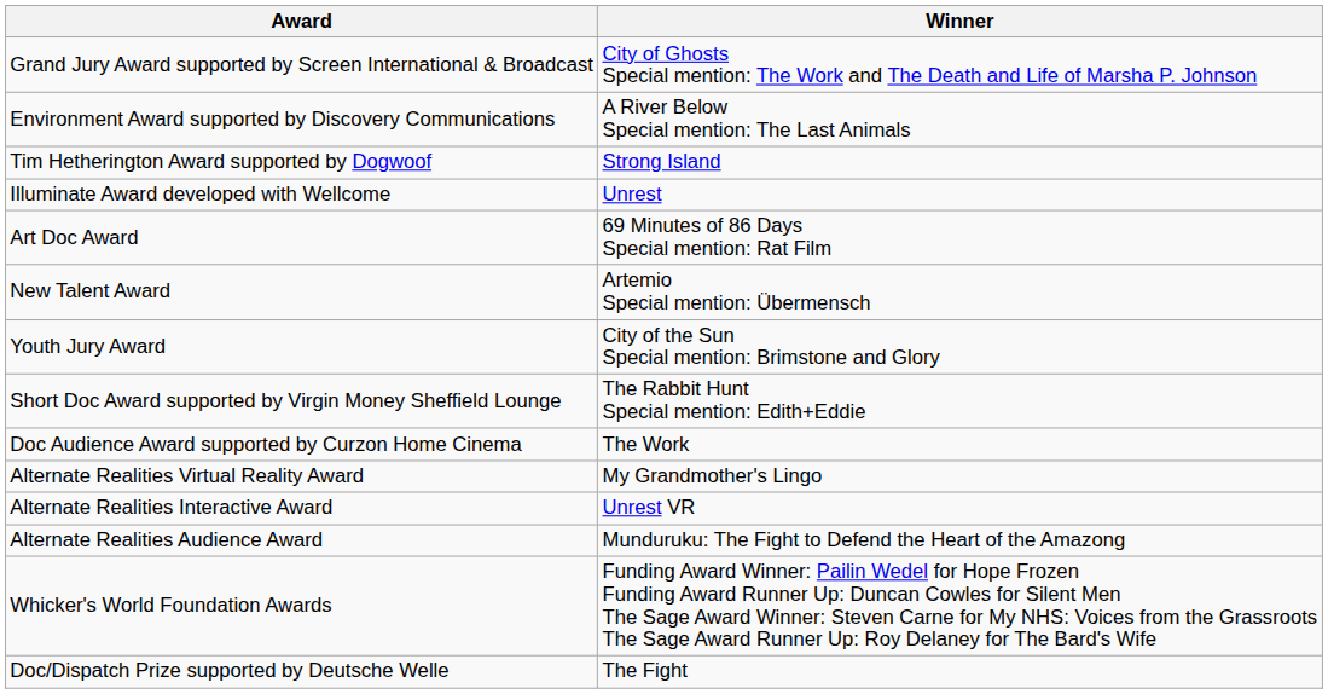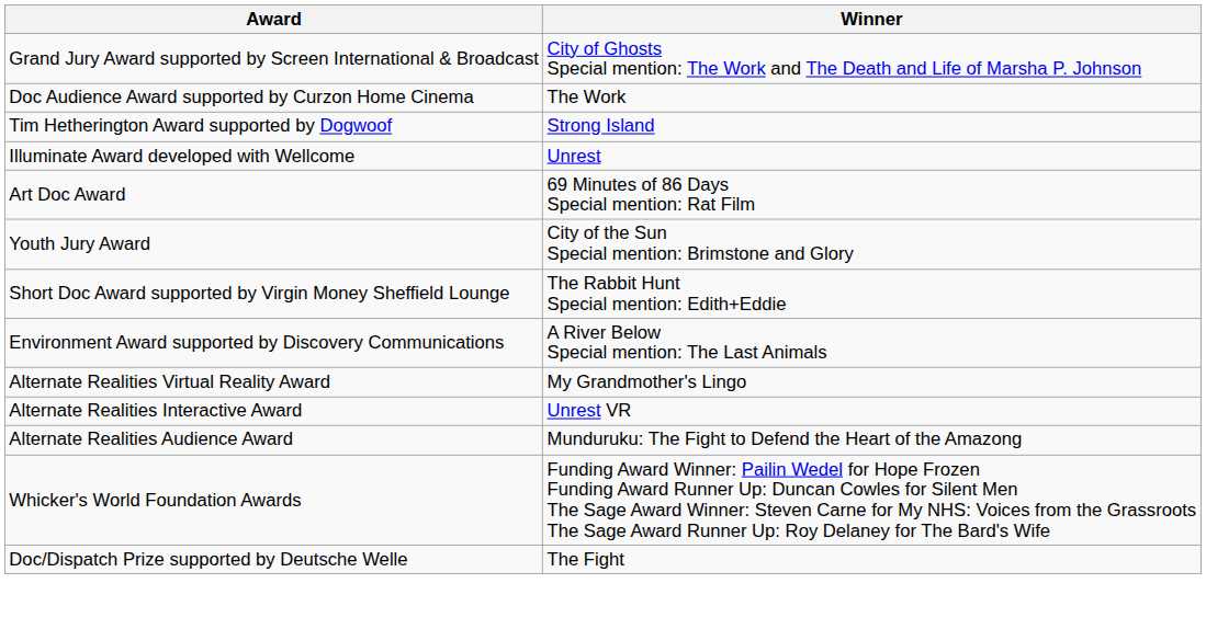rows swapped: Environment Award supported by Discovery Communications <-> Doc Audience Award supported by Curzon Home Cinema
- row: New Talent Award | Artemio Special mention: Übermensch
